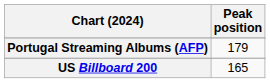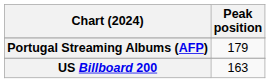US Billboard 200 | Peak position: 165 -> 163
